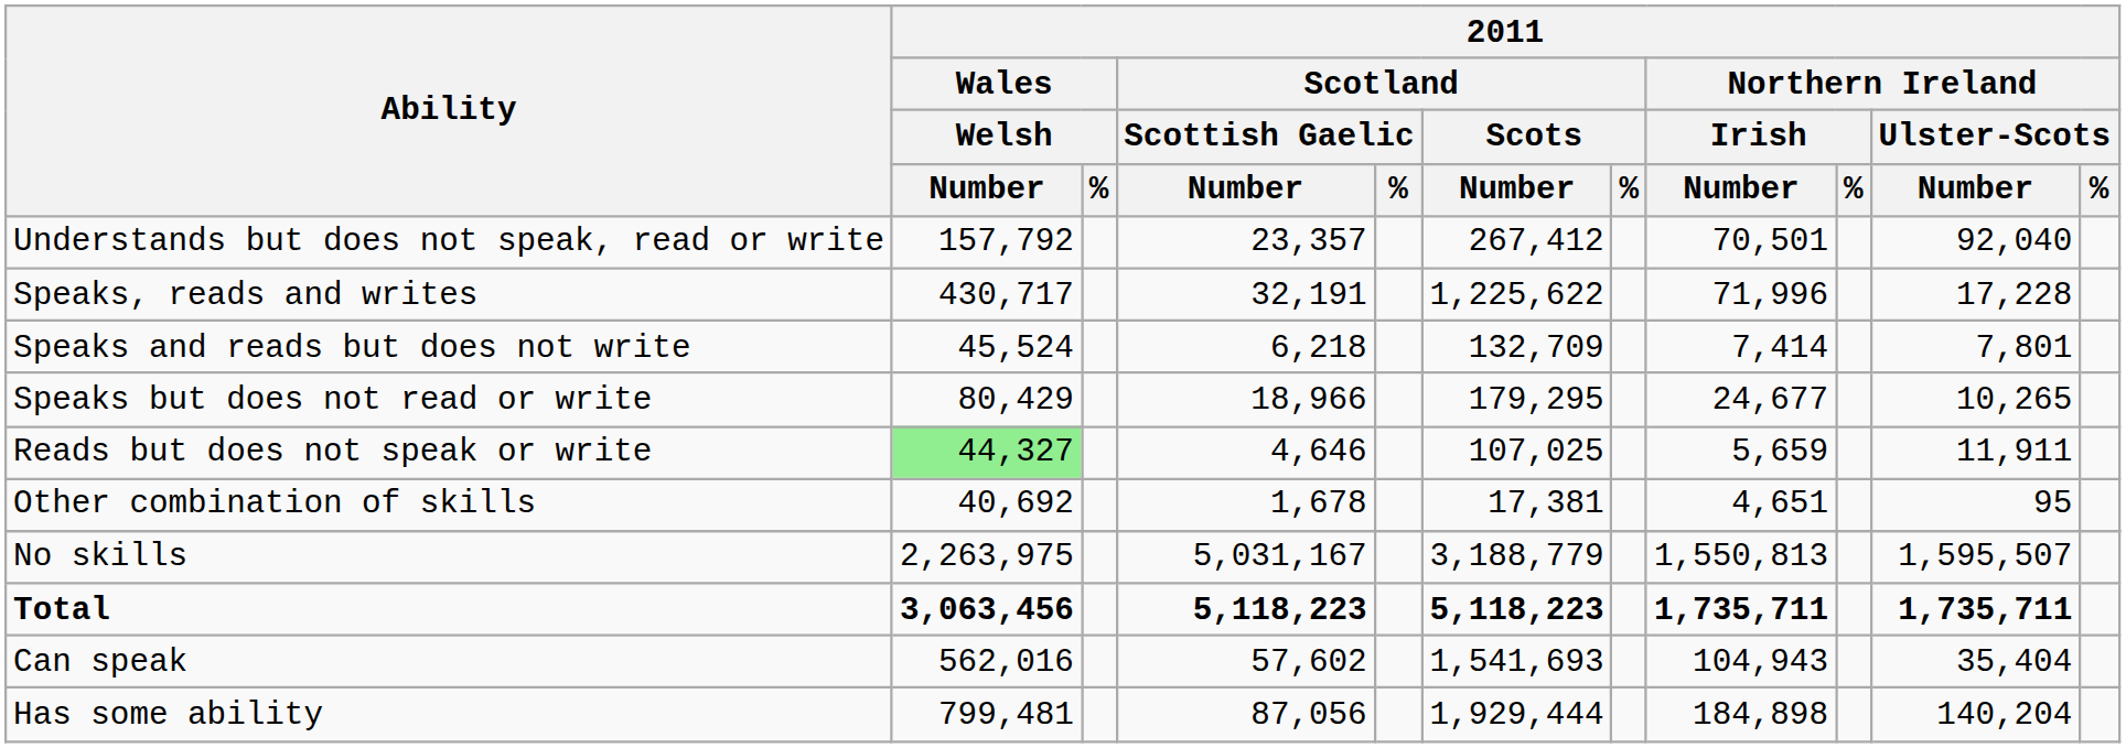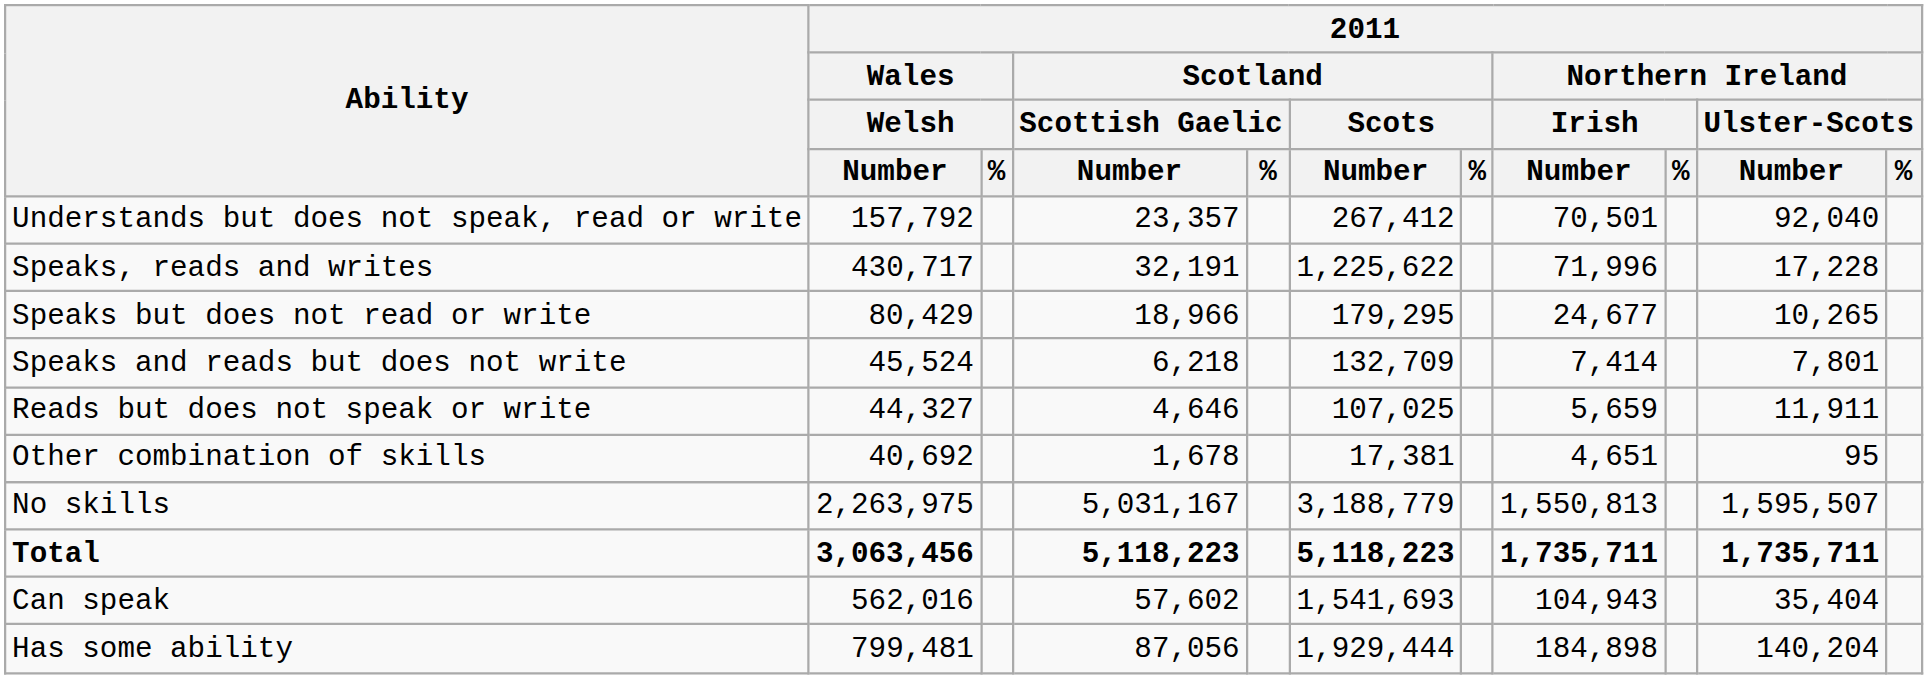rows swapped: Speaks but does not read or write <-> Speaks and reads but does not write
Reads but does not speak or write | 2011 / Wales / Welsh / Number: lightgreen background -> no background
